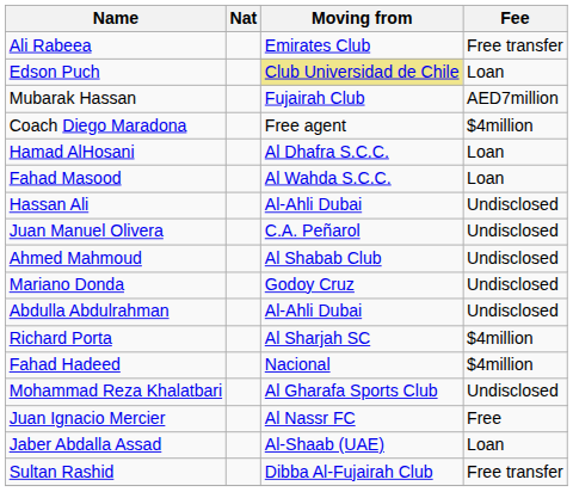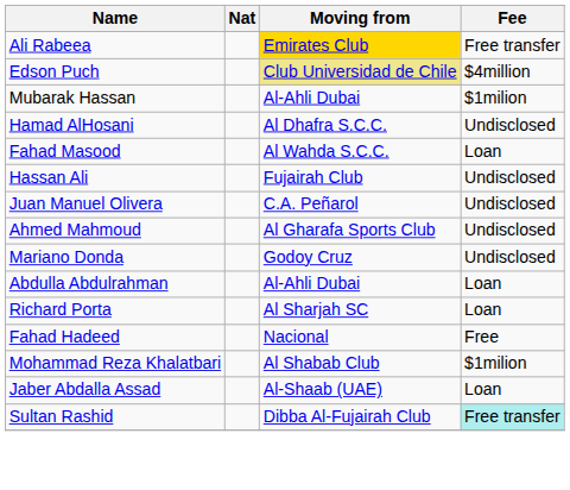Ali Rabeea | Moving from: no background -> gold background
Edson Puch | Fee: Loan -> $4million
Mubarak Hassan | Moving from: Fujairah Club -> Al-Ahli Dubai
Mubarak Hassan | Fee: AED7million -> $1milion
- row: Coach Diego Maradona | Free agent | $4million
Hamad AlHosani | Fee: Loan -> Undisclosed
Hassan Ali | Moving from: Al-Ahli Dubai -> Fujairah Club
Ahmed Mahmoud | Moving from: Al Shabab Club -> Al Gharafa Sports Club
Abdulla Abdulrahman | Fee: Undisclosed -> Loan
Richard Porta | Fee: $4million -> Loan
Fahad Hadeed | Fee: $4million -> Free
Mohammad Reza Khalatbari | Moving from: Al Gharafa Sports Club -> Al Shabab Club
Mohammad Reza Khalatbari | Fee: Undisclosed -> $1milion
- row: Juan Ignacio Mercier | Al Nassr FC | Free
Sultan Rashid | Fee: no background -> paleturquoise background
